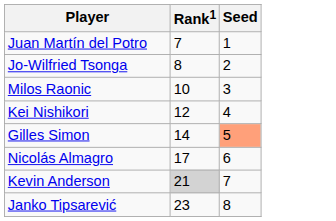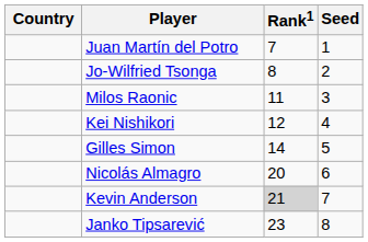+ column: Country
Milos Raonic | Rank1: 10 -> 11
Gilles Simon | Seed: lightsalmon background -> no background
Nicolás Almagro | Rank1: 17 -> 20
